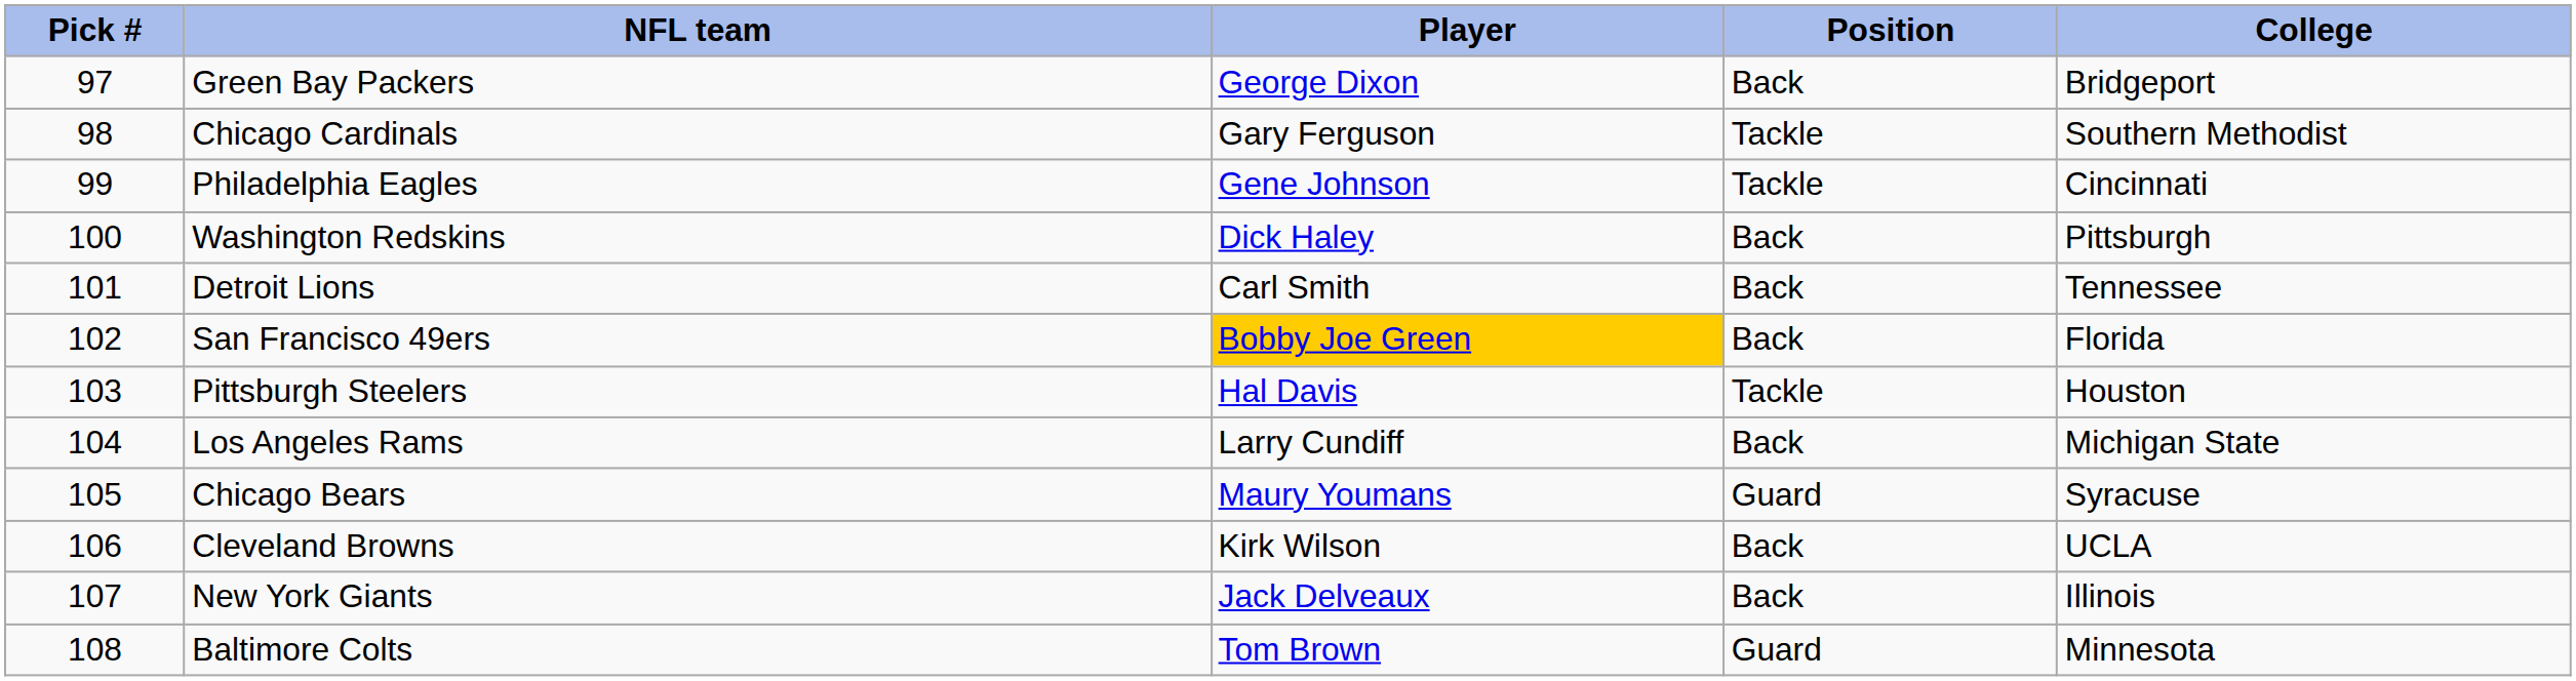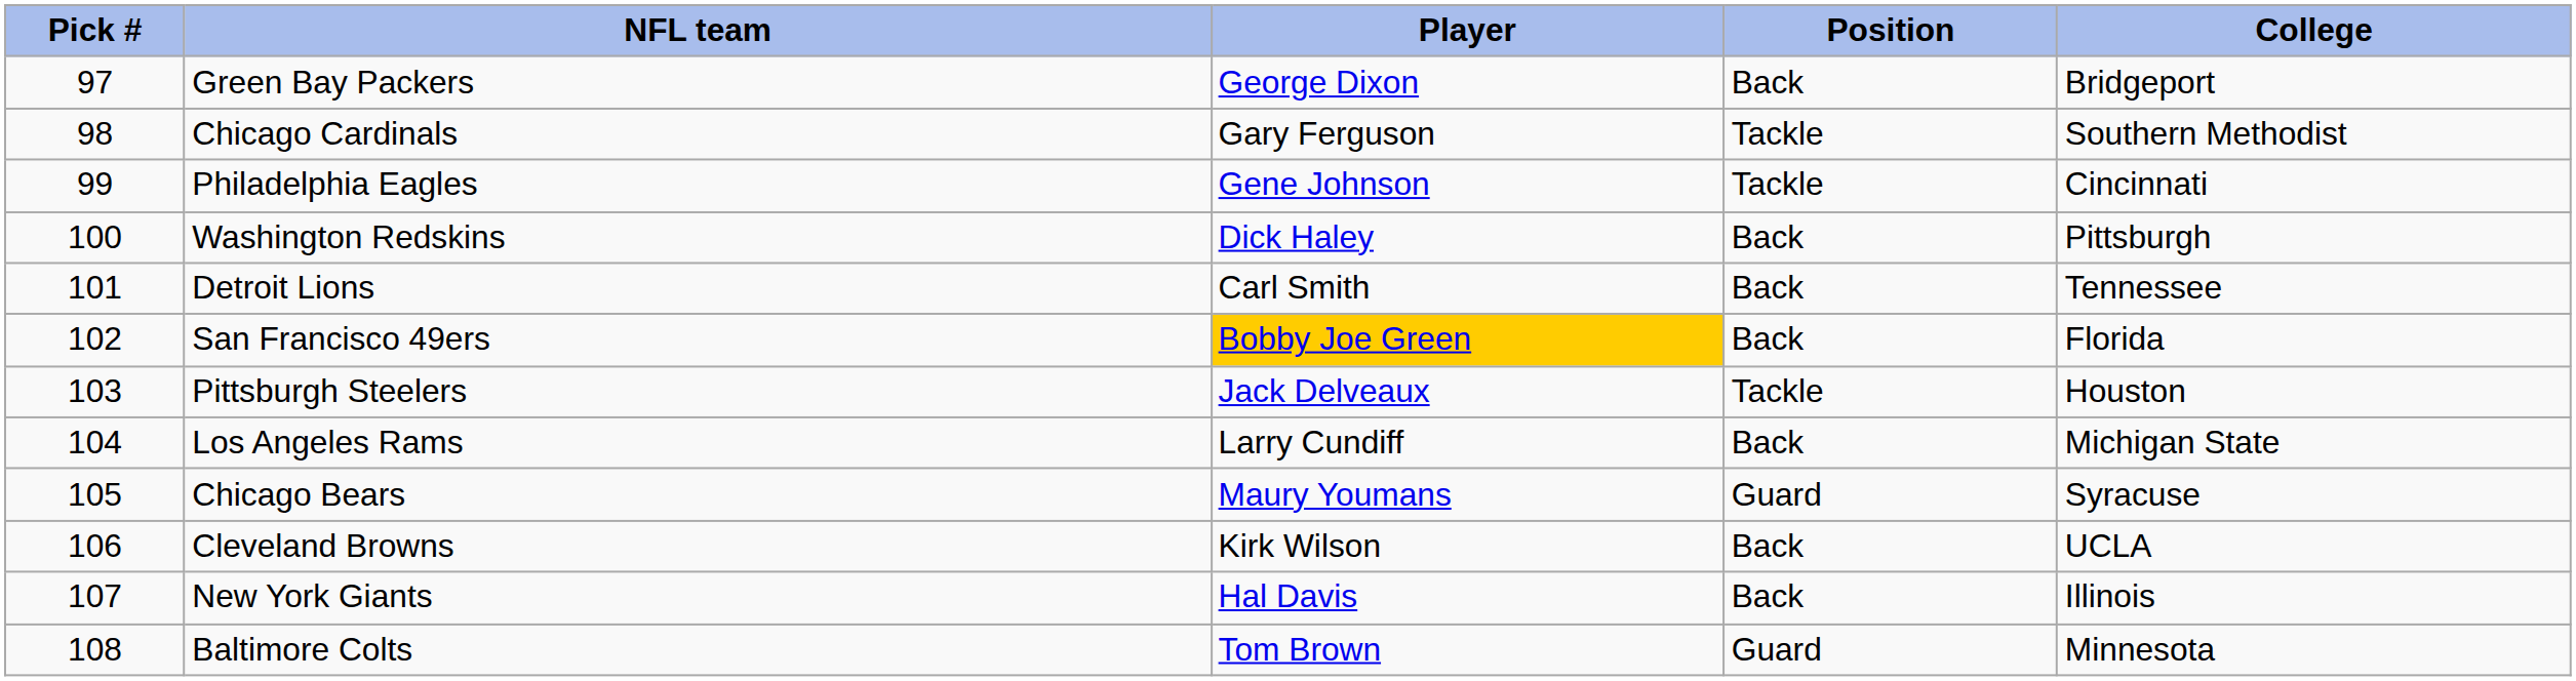Pittsburgh Steelers | Player: Hal Davis -> Jack Delveaux
New York Giants | Player: Jack Delveaux -> Hal Davis
